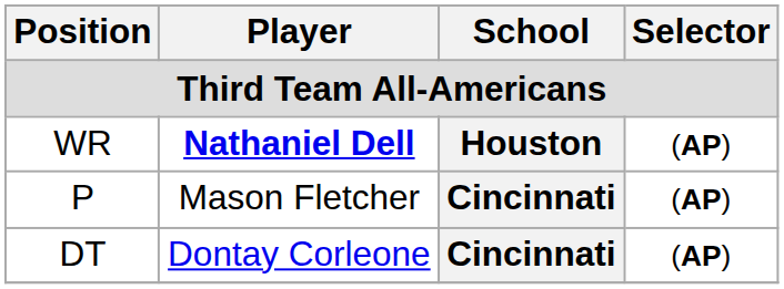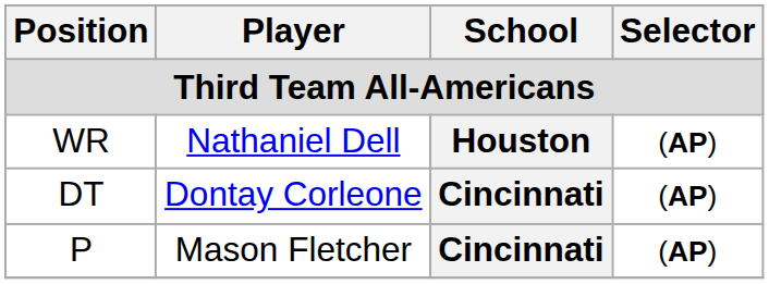WR | Player: bold -> normal
rows swapped: DT <-> P
